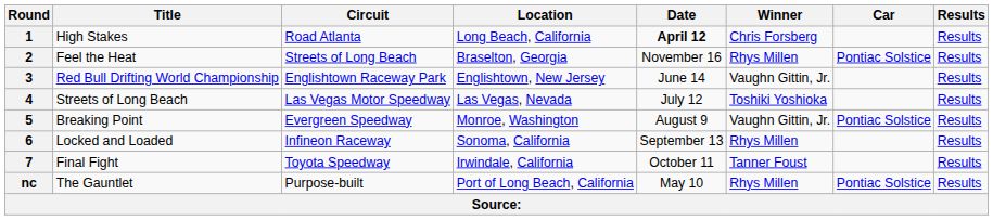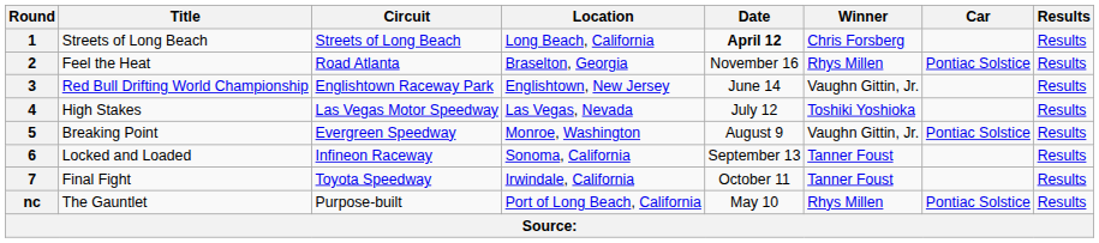1 | Title: High Stakes -> Streets of Long Beach
1 | Circuit: Road Atlanta -> Streets of Long Beach
2 | Circuit: Streets of Long Beach -> Road Atlanta
4 | Title: Streets of Long Beach -> High Stakes
6 | Winner: Rhys Millen -> Tanner Foust
